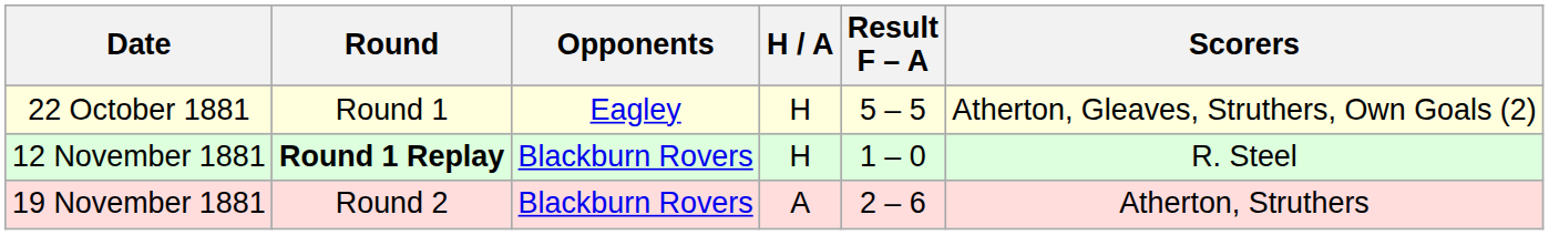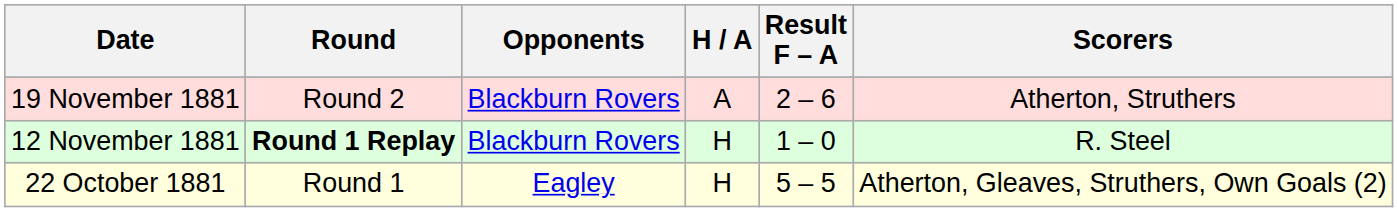rows swapped: 22 October 1881 <-> 19 November 1881
